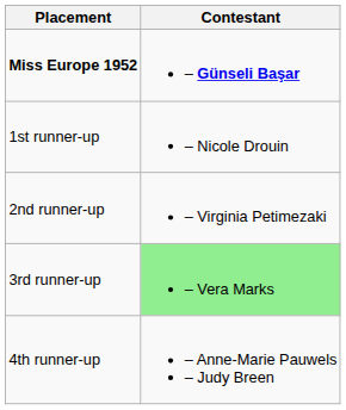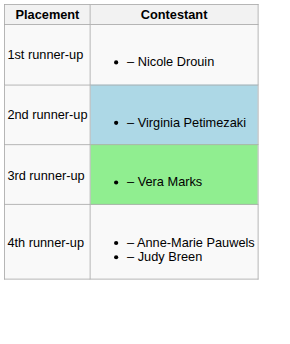- row: Miss Europe 1952 | – Günseli Başar
2nd runner-up | Contestant: no background -> lightblue background
